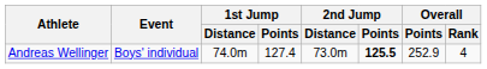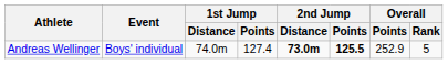Andreas Wellinger | 2nd Jump / Distance: normal -> bold
Andreas Wellinger | Overall / Rank: 4 -> 5
